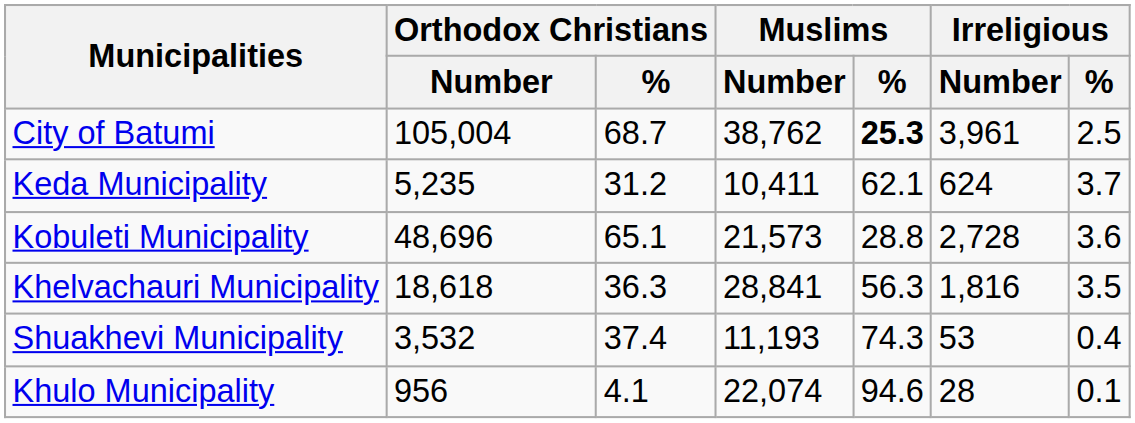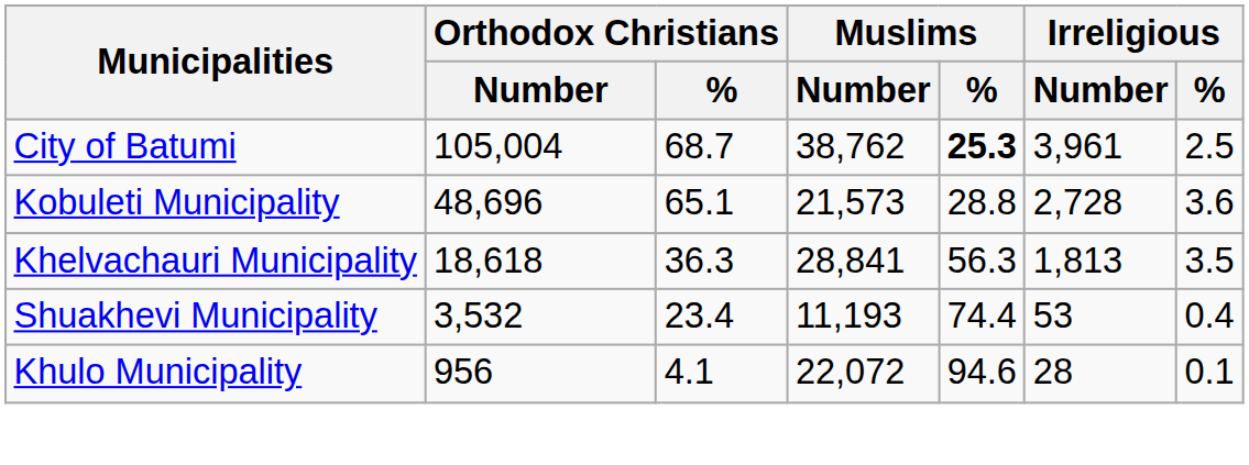- row: Keda Municipality | 5,235 | 31.2 | 10,411 | 62.1 | 624 | 3.7
Khelvachauri Municipality | Irreligious / Number: 1,816 -> 1,813
Shuakhevi Municipality | Orthodox Christians / %: 37.4 -> 23.4
Shuakhevi Municipality | Muslims / %: 74.3 -> 74.4
Khulo Municipality | Muslims / Number: 22,074 -> 22,072
